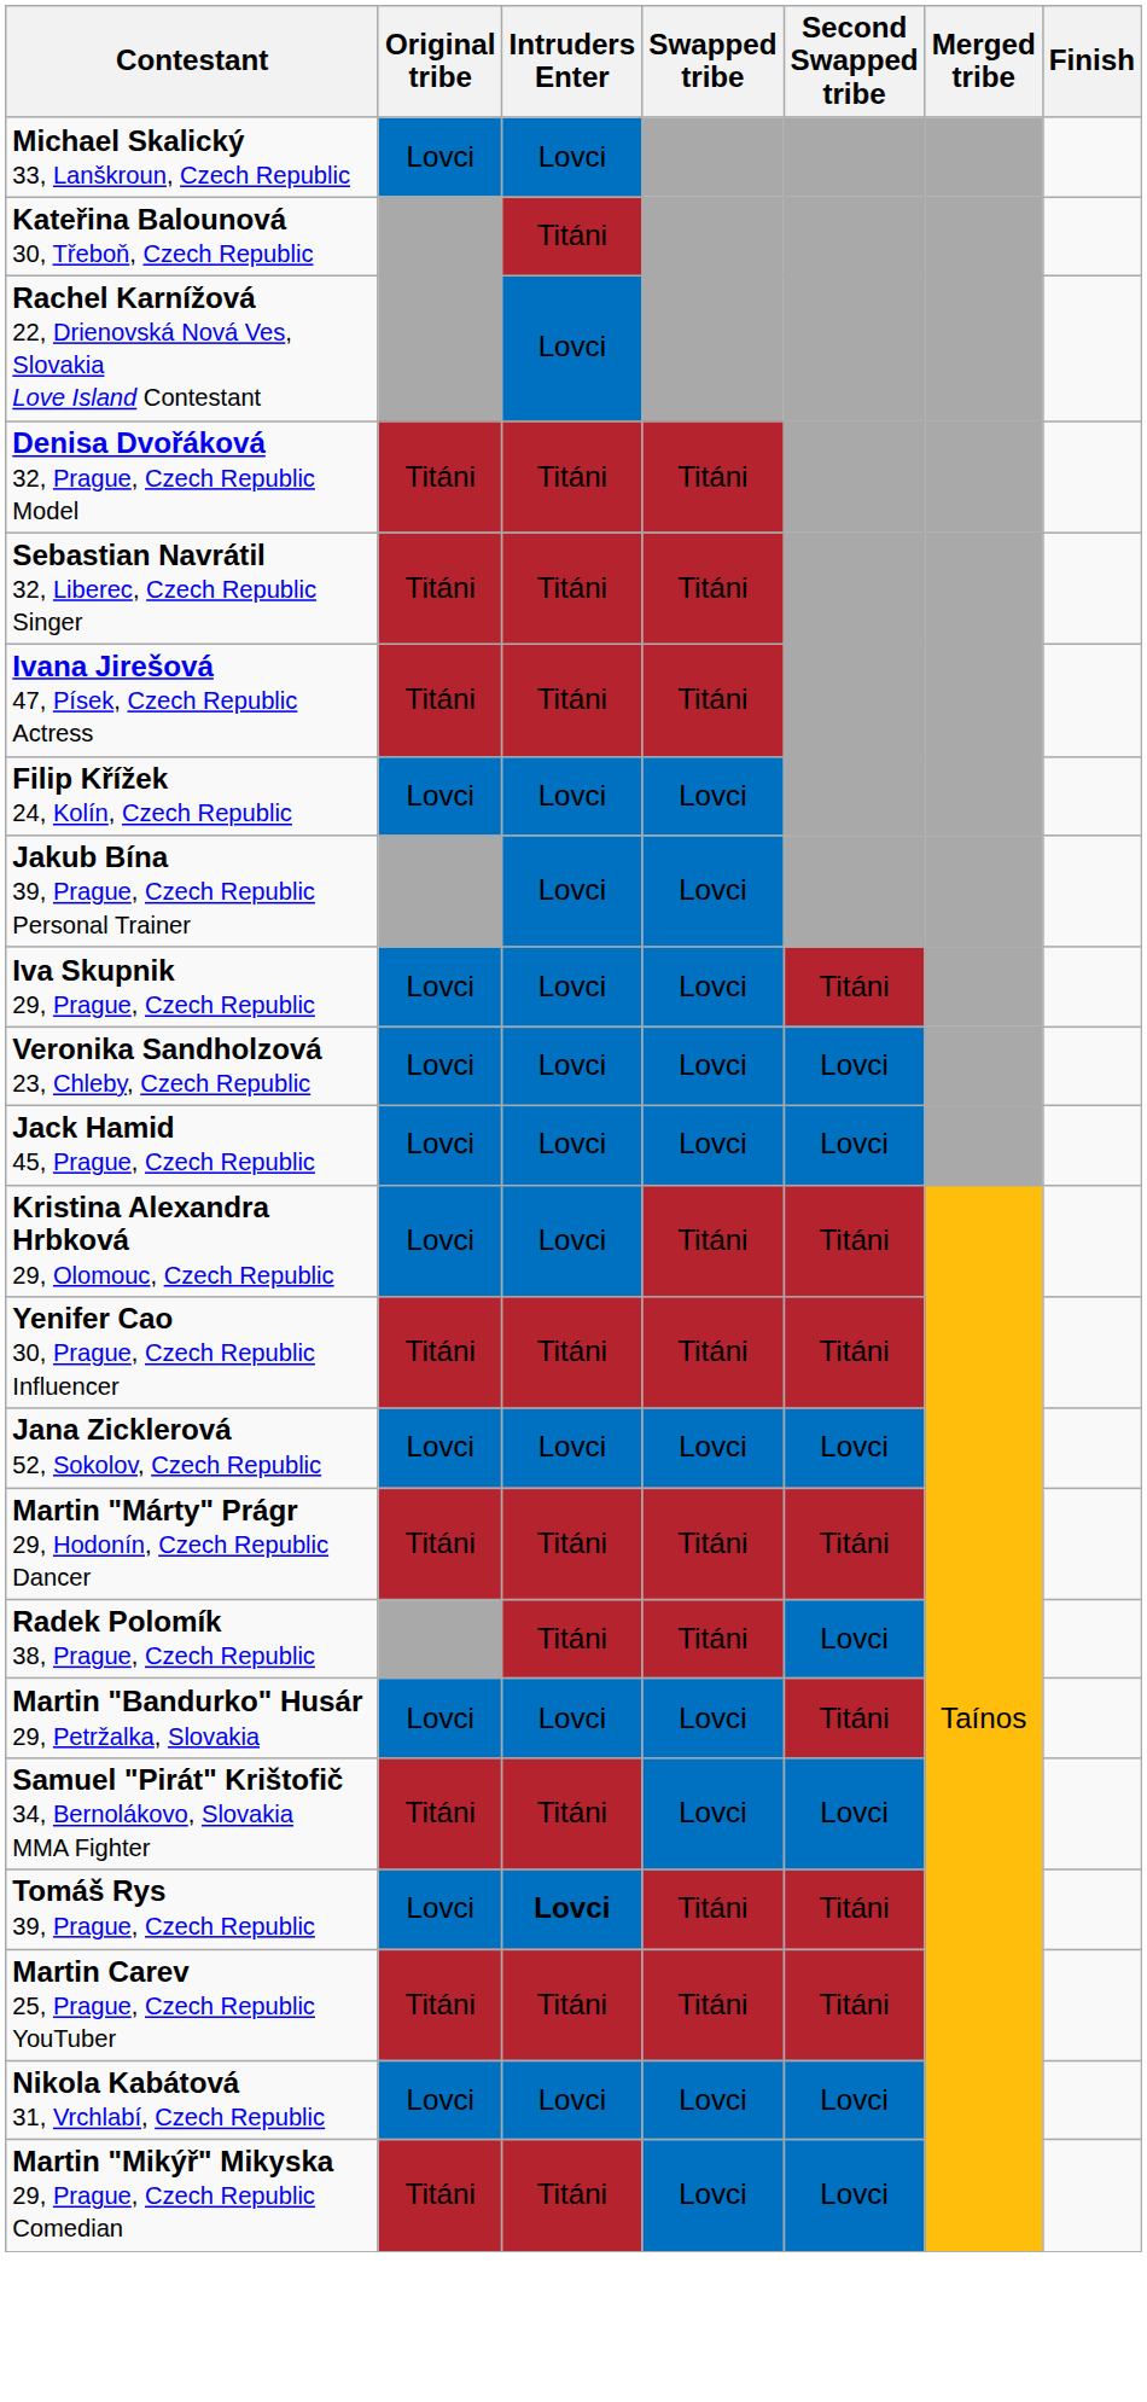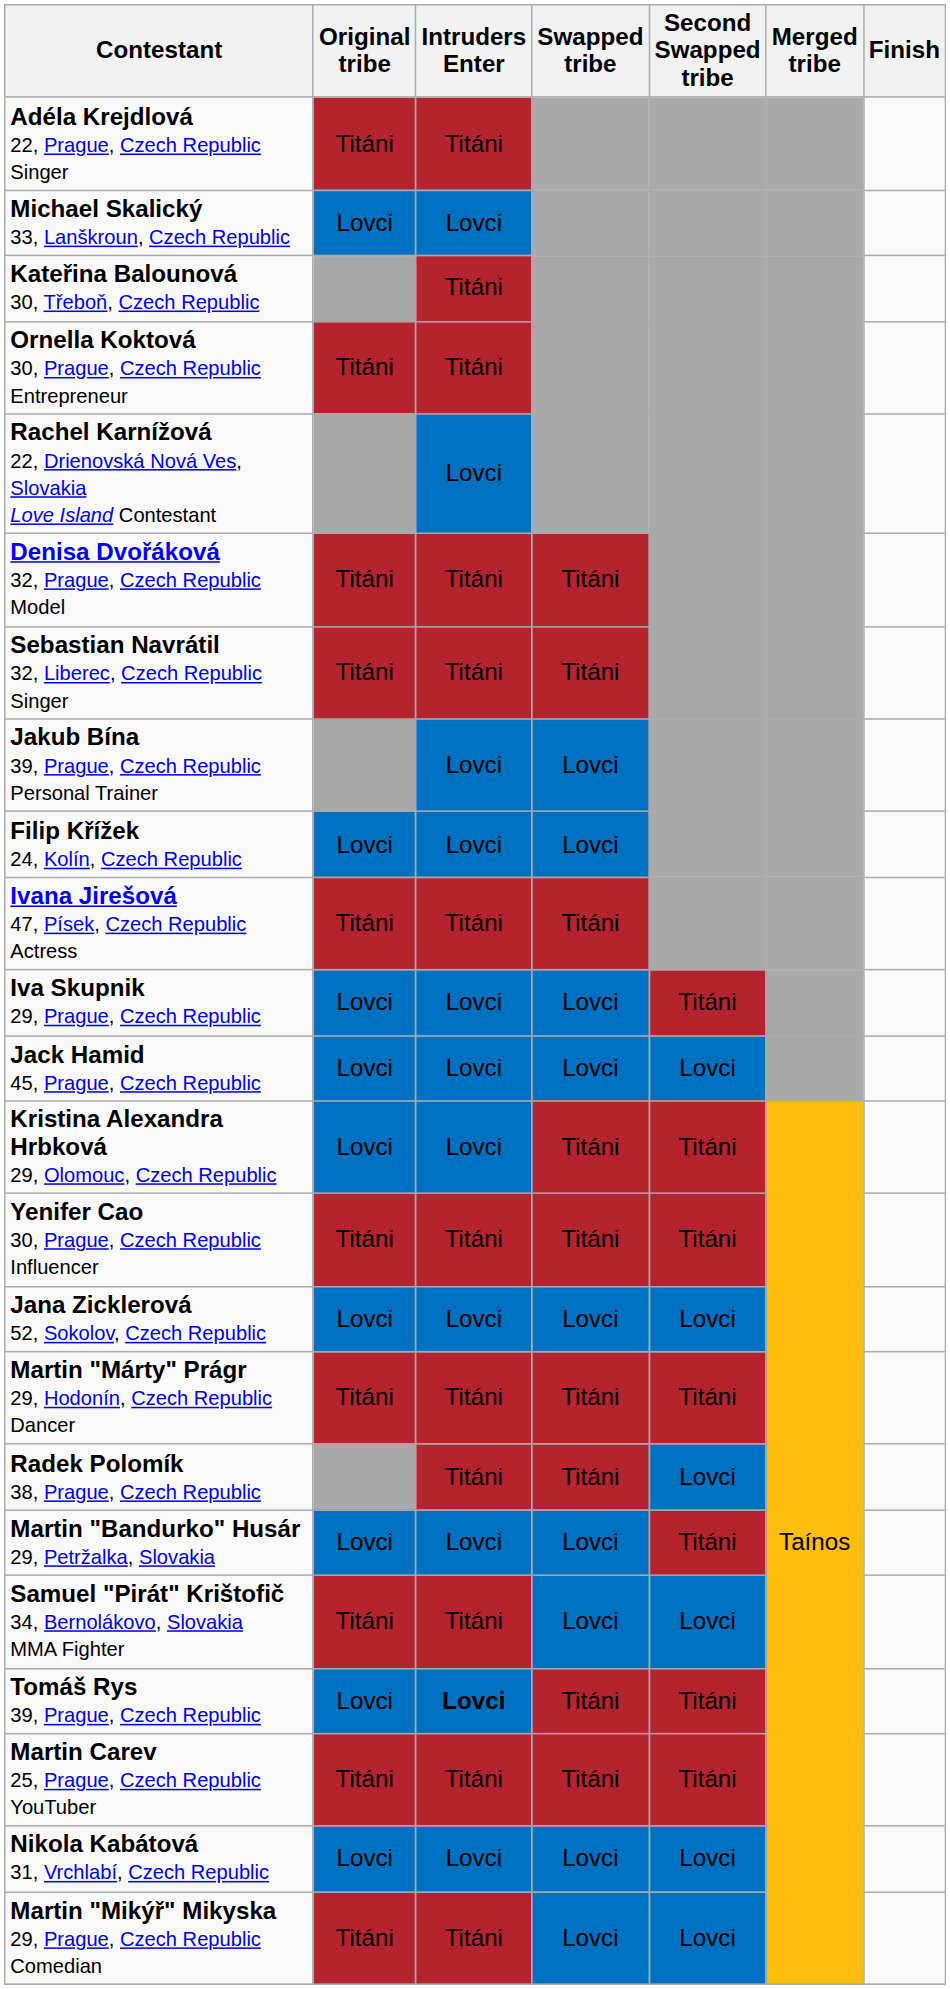+ row: Adéla Krejdlová 22, Prague, Czech Republic Singer | Titáni | Titáni
+ row: Ornella Koktová 30, Prague, Czech Republic Entrepreneur | Titáni | Titáni
rows swapped: Jakub Bína 39, Prague, Czech Republic Personal Trainer <-> Ivana Jirešová 47, Písek, Czech Republic Actress
- row: Veronika Sandholzová 23, Chleby, Czech Republic | Lovci | Lovci | Lovci | Lovci
